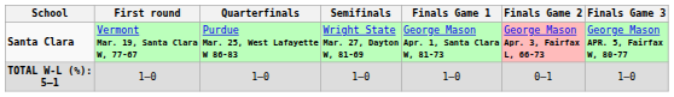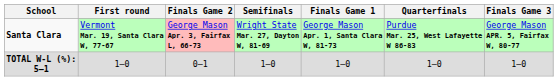columns swapped: Quarterfinals <-> Finals Game 2
